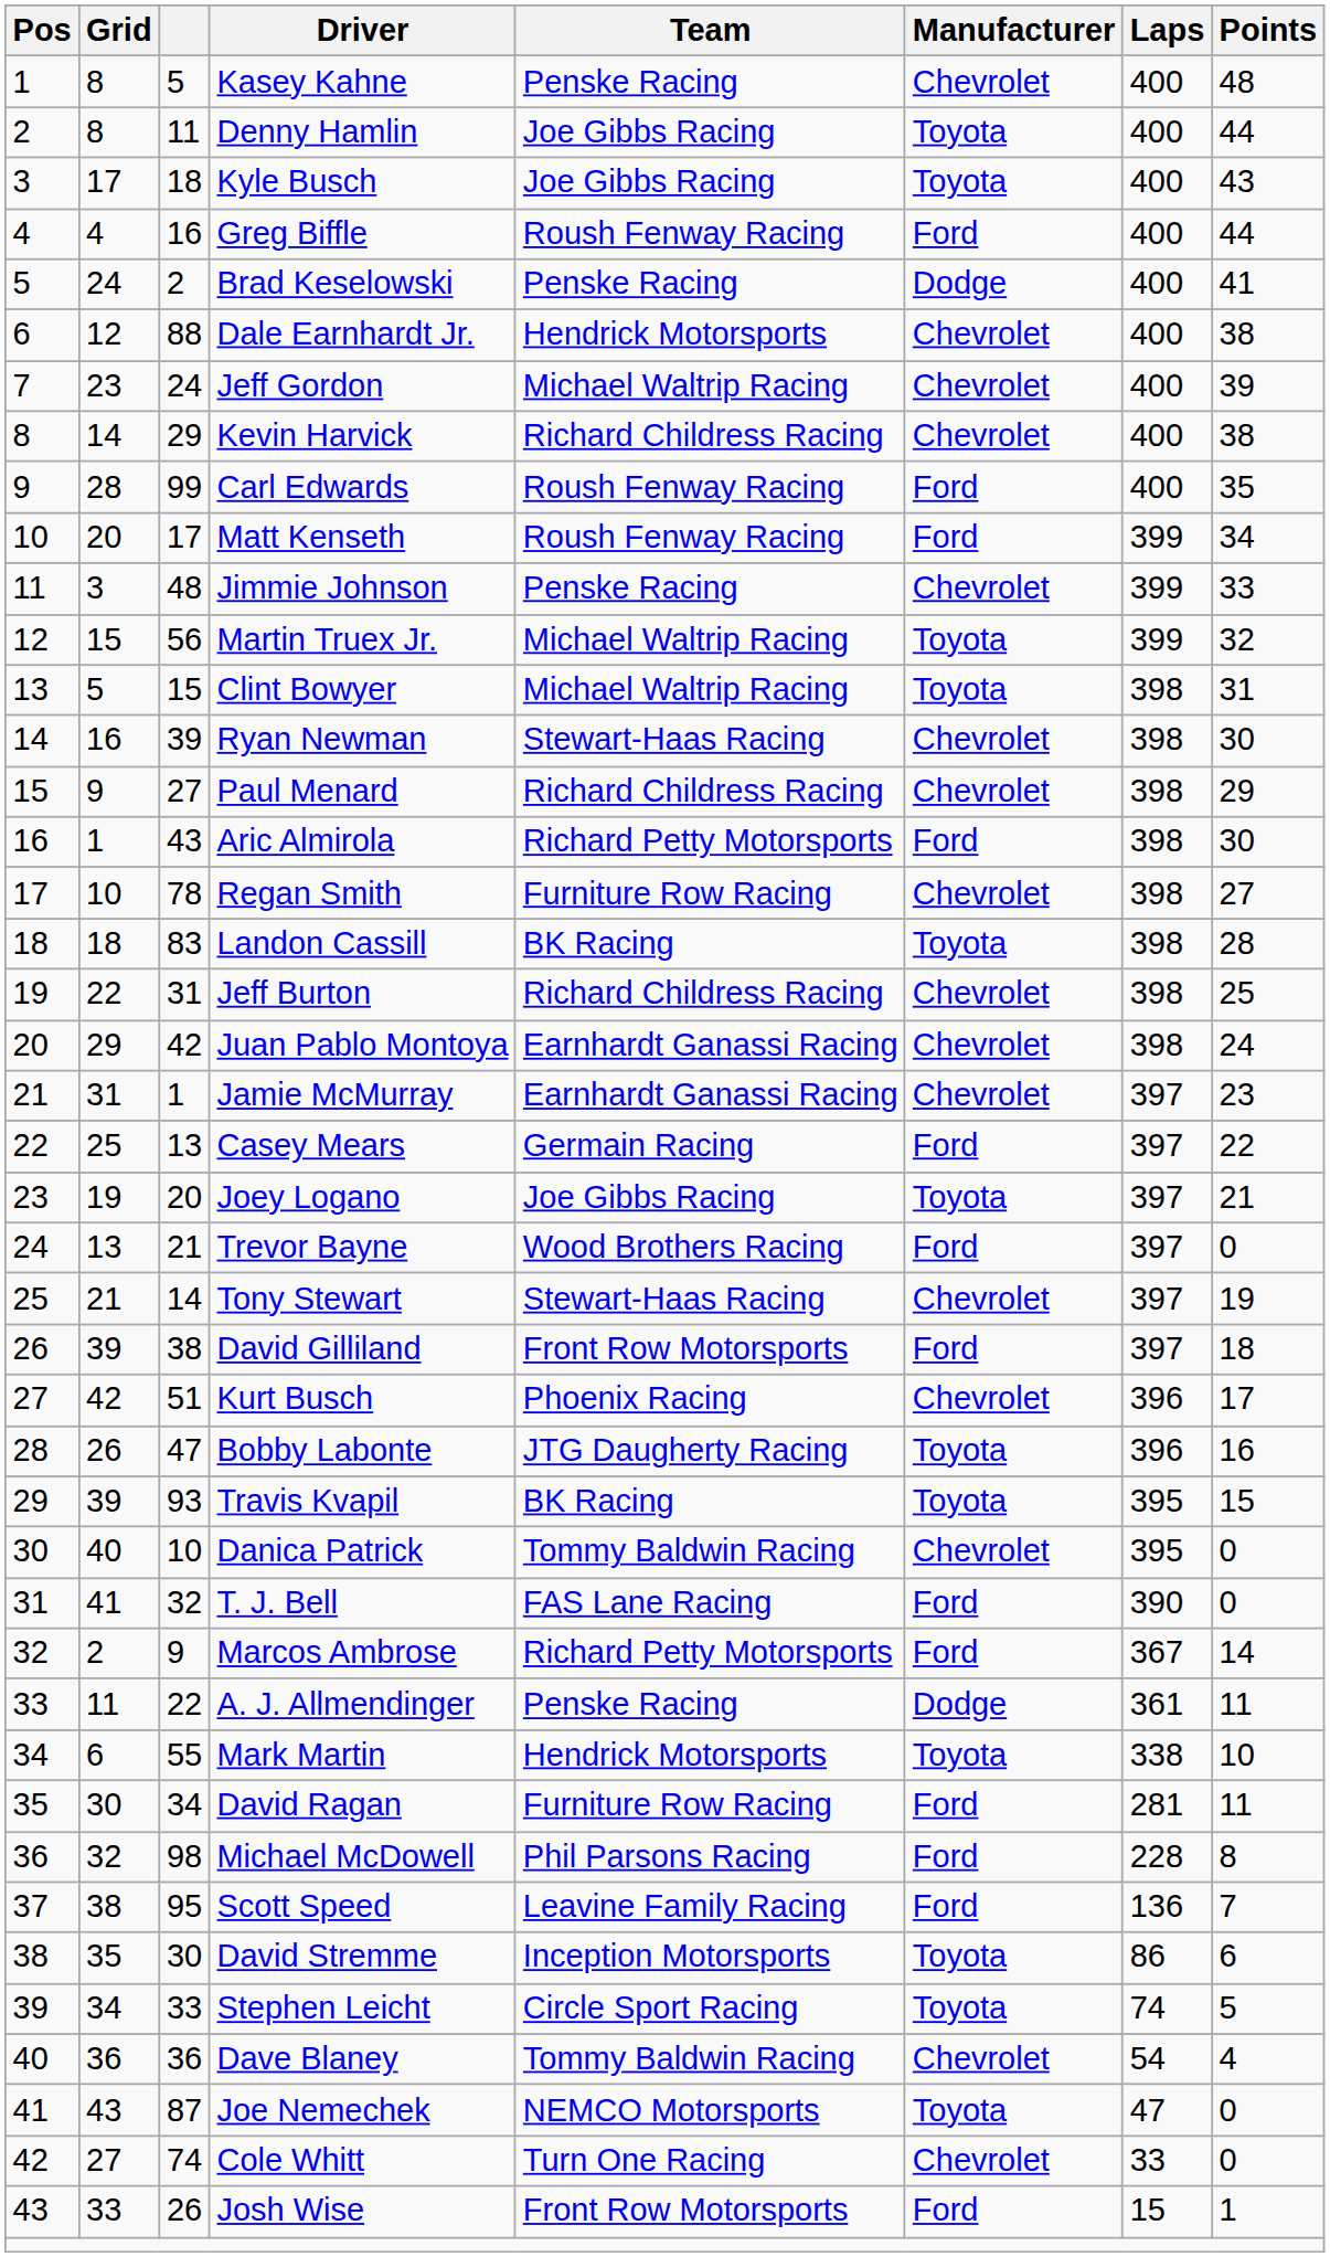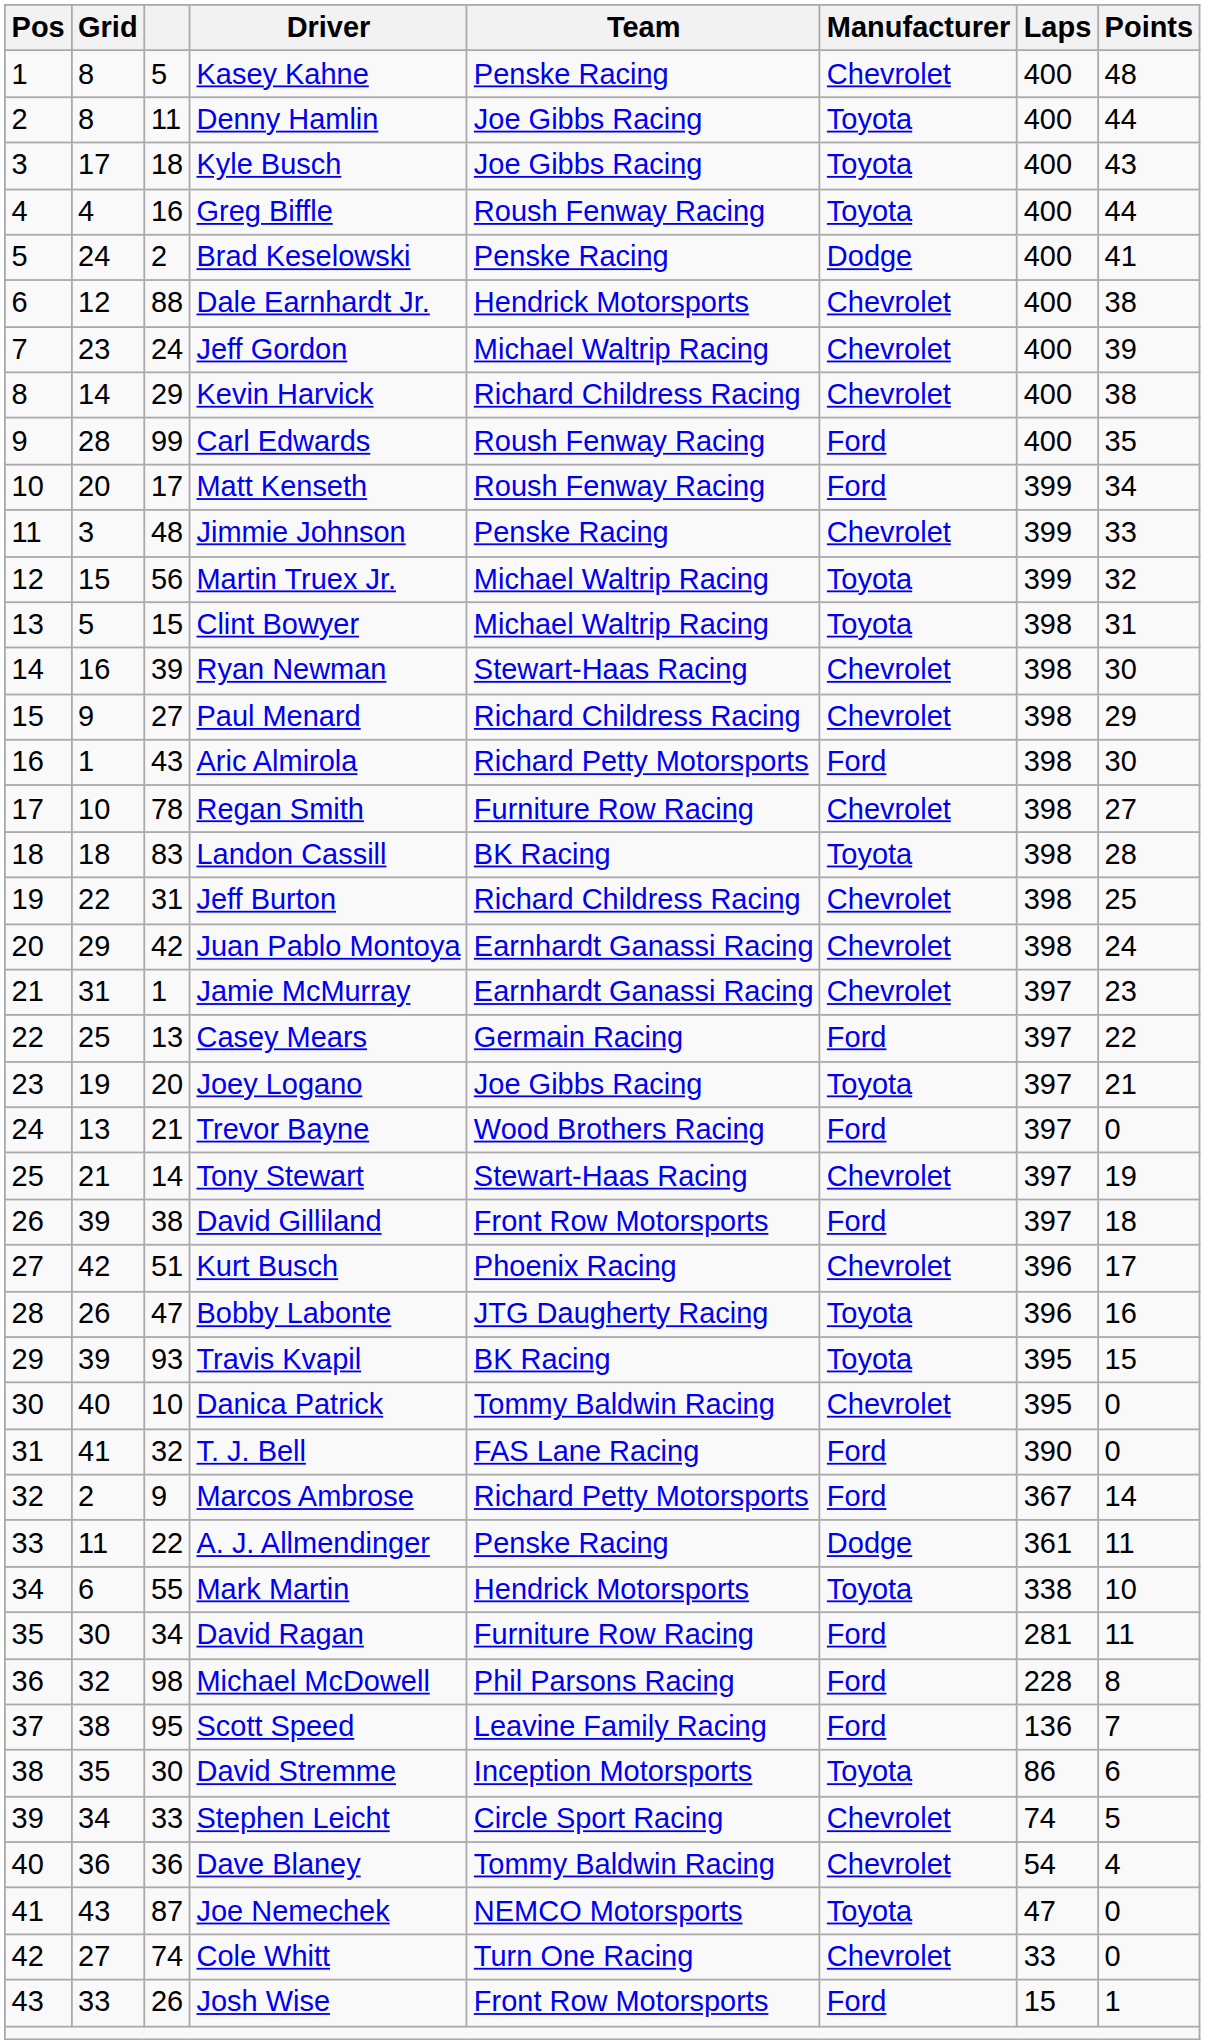Greg Biffle | Manufacturer: Ford -> Toyota
Stephen Leicht | Manufacturer: Toyota -> Chevrolet
